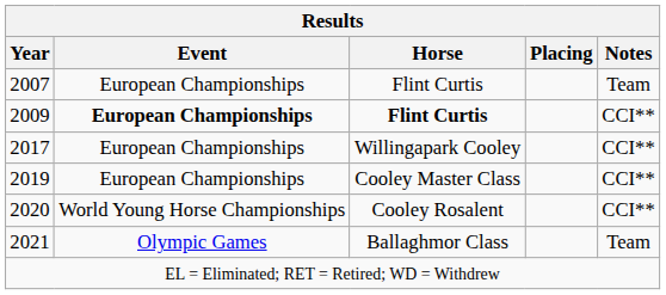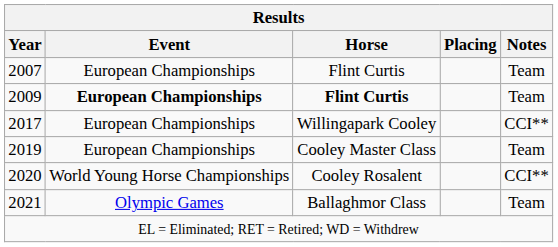2009 | Notes: CCI** -> Team
2019 | Notes: CCI** -> Team
